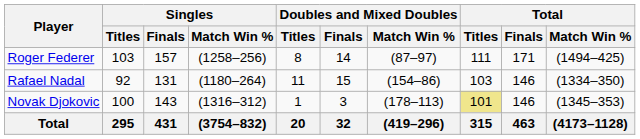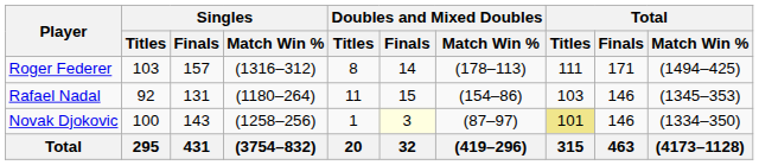Roger Federer | Singles / Match Win %: (1258–256) -> (1316–312)
Roger Federer | Doubles and Mixed Doubles / Match Win %: (87–97) -> (178–113)
Rafael Nadal | Total / Match Win %: (1334–350) -> (1345–353)
Novak Djokovic | Singles / Match Win %: (1316–312) -> (1258–256)
Novak Djokovic | Doubles and Mixed Doubles / Finals: no background -> lightyellow background
Novak Djokovic | Doubles and Mixed Doubles / Match Win %: (178–113) -> (87–97)
Novak Djokovic | Total / Match Win %: (1345–353) -> (1334–350)
